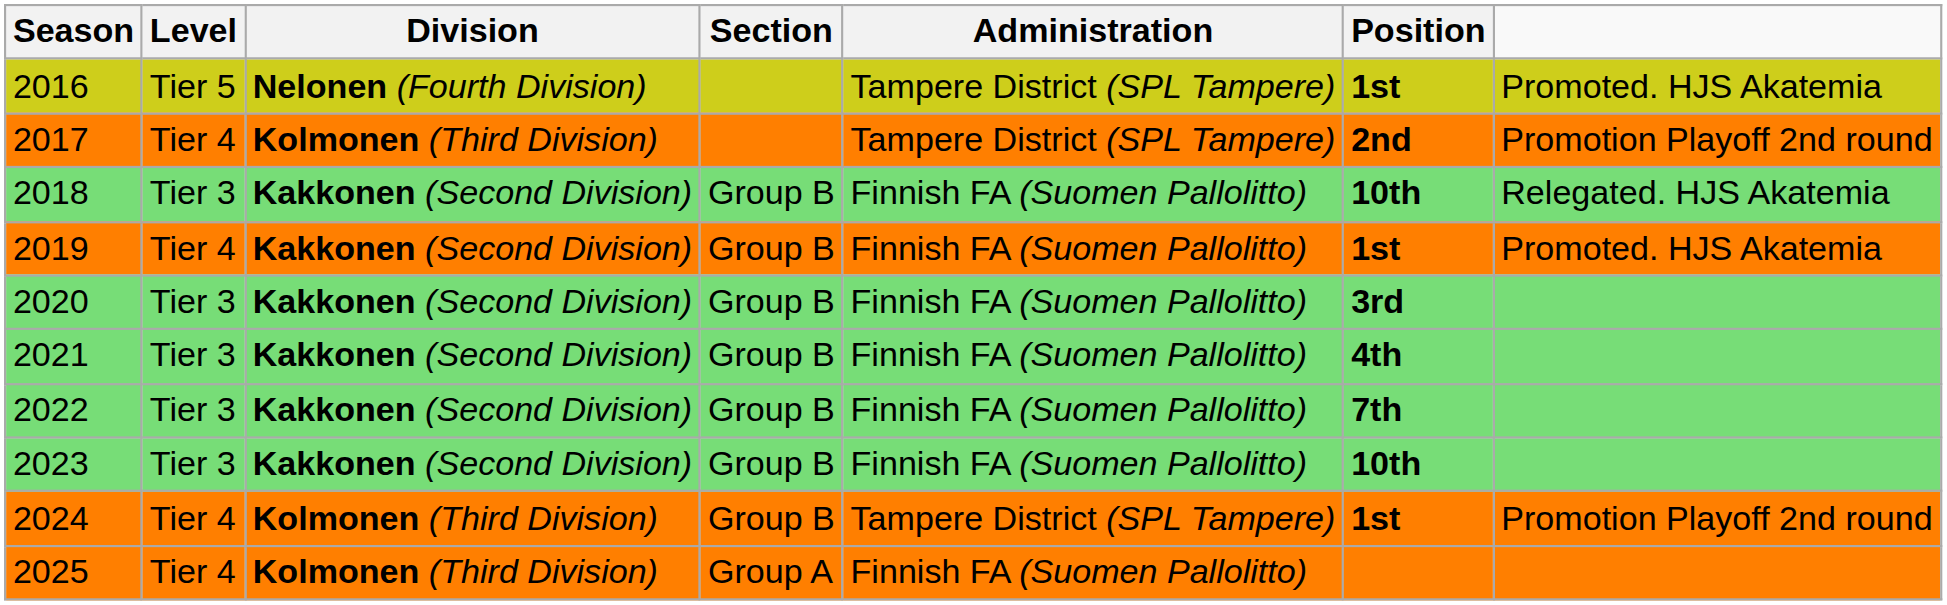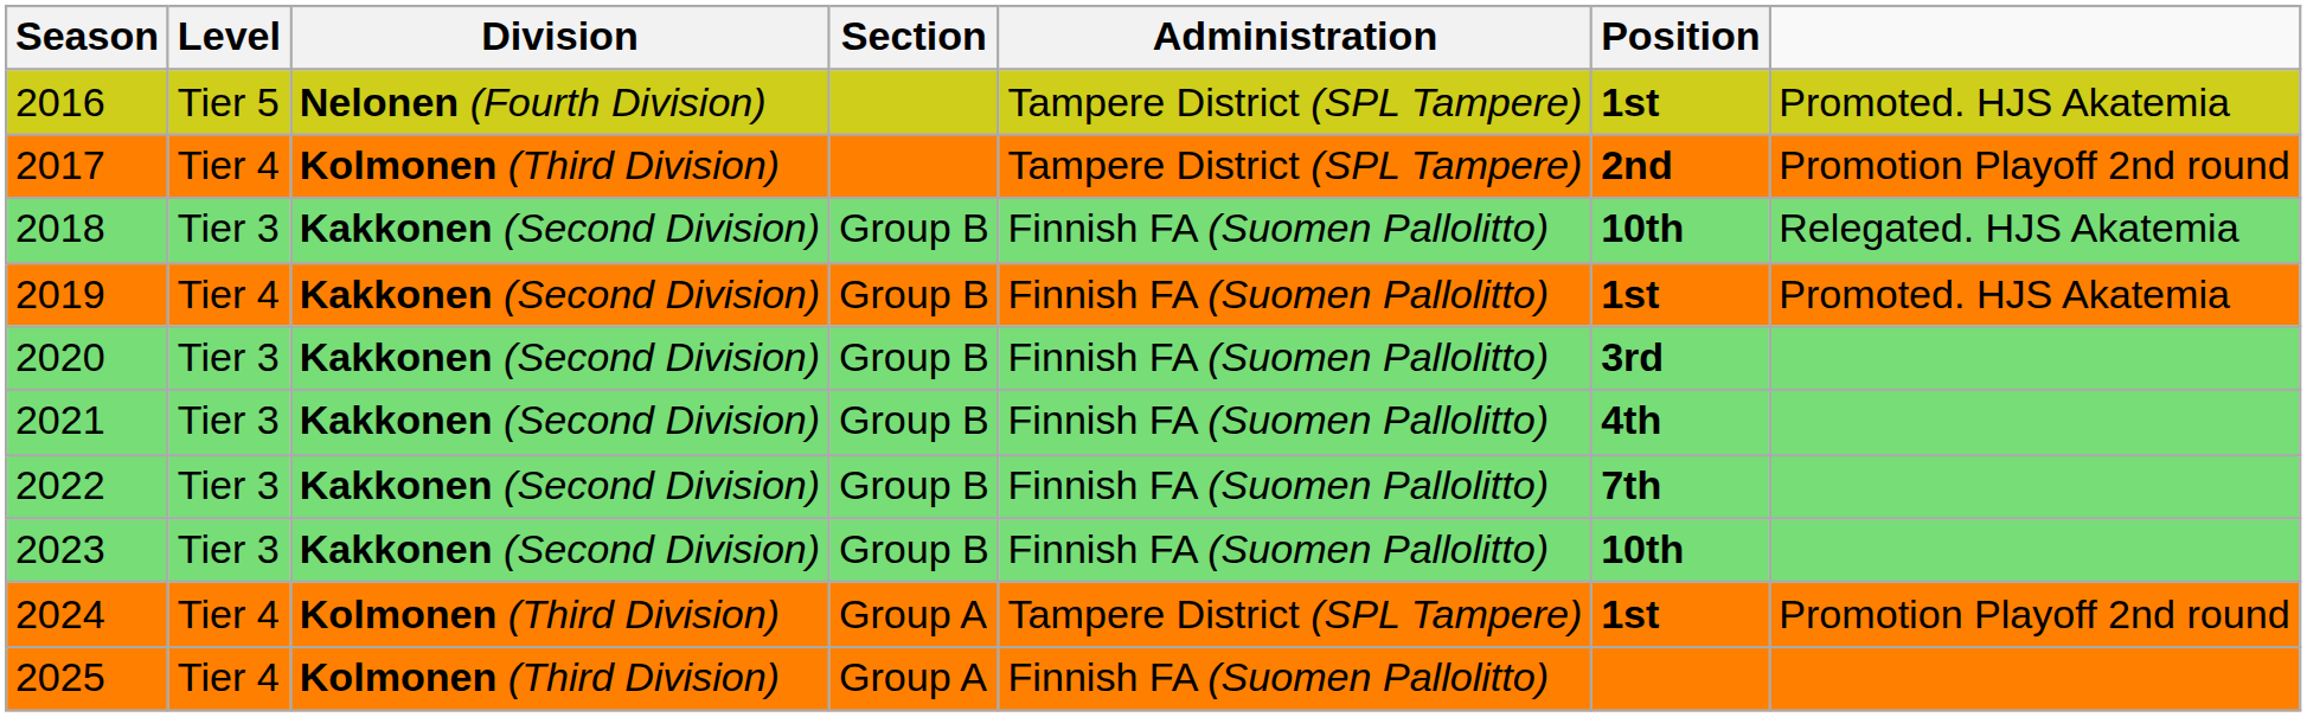2024 | Section: Group B -> Group A
